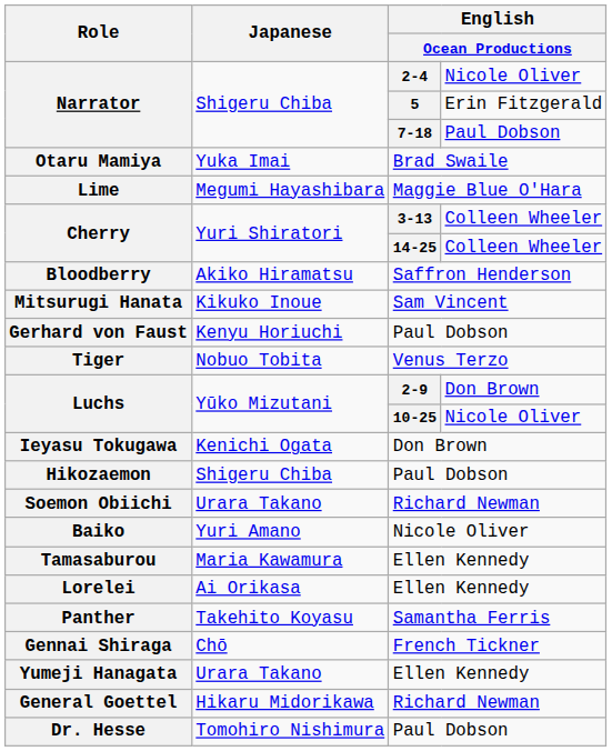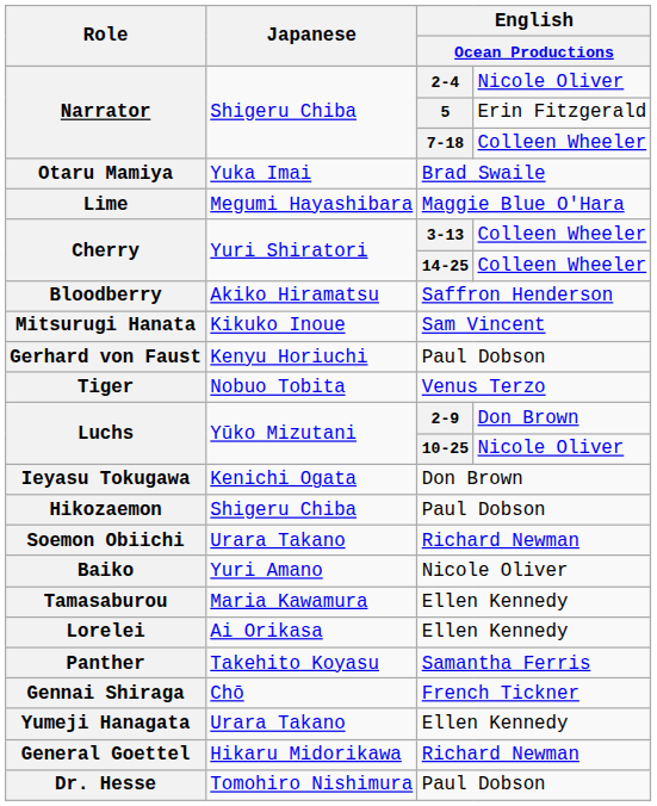Narrator / 7-18 | column 4: Paul Dobson -> Colleen Wheeler
